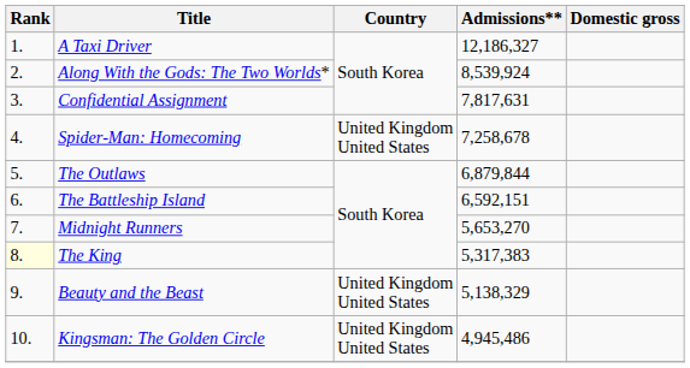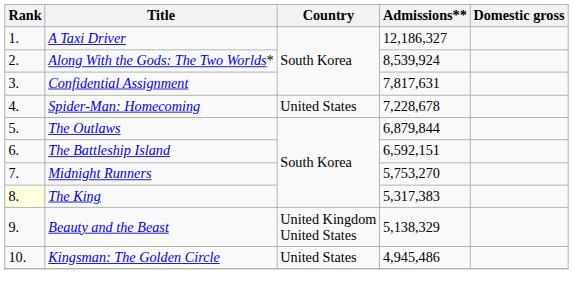Spider-Man: Homecoming | Country: United Kingdom United States -> United States
Spider-Man: Homecoming | Admissions**: 7,258,678 -> 7,228,678
Midnight Runners | Admissions**: 5,653,270 -> 5,753,270
Kingsman: The Golden Circle | Country: United Kingdom United States -> United States
